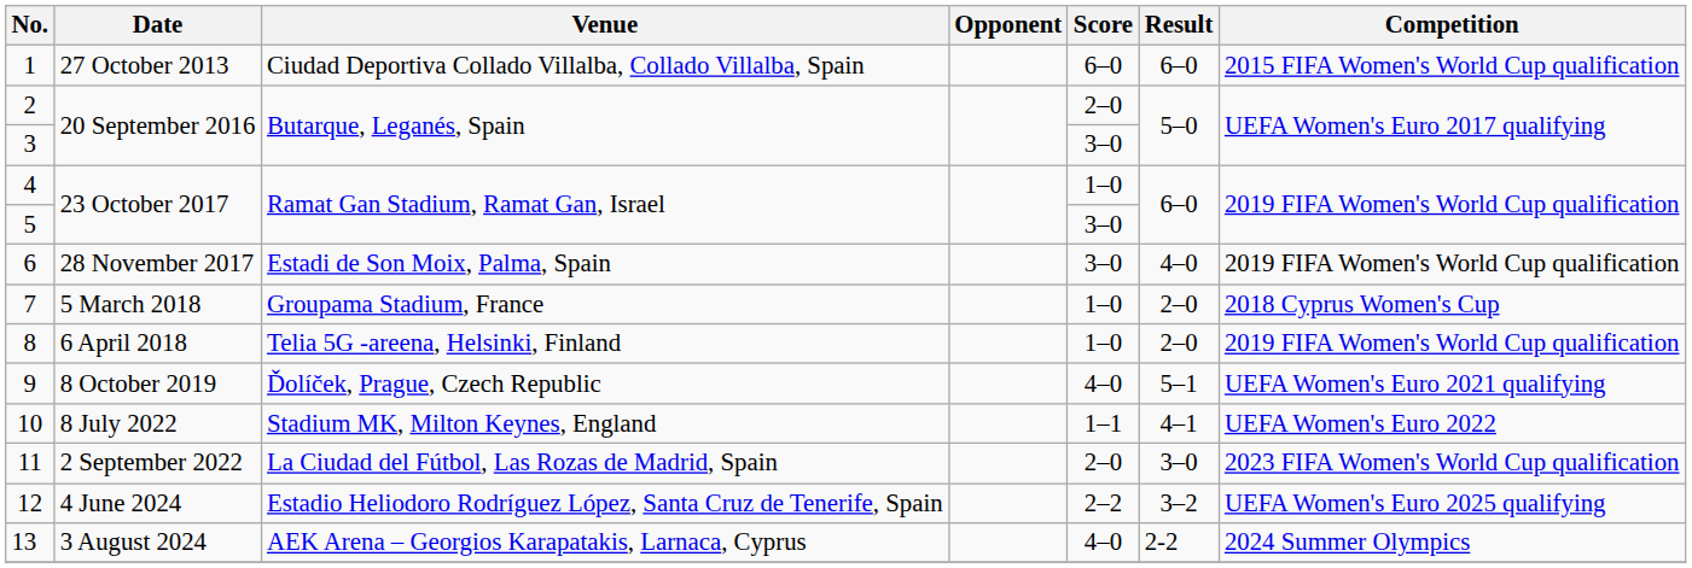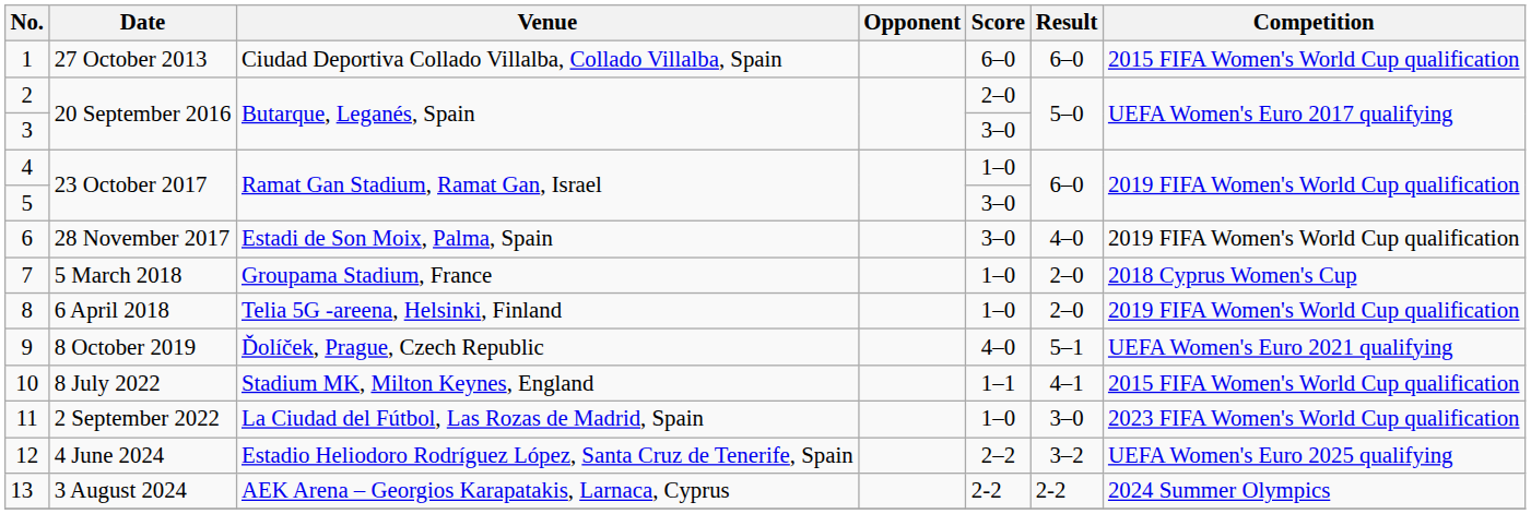10 | Competition: UEFA Women's Euro 2022 -> 2015 FIFA Women's World Cup qualification
11 | Score: 2–0 -> 1–0
13 | Score: 4–0 -> 2-2
